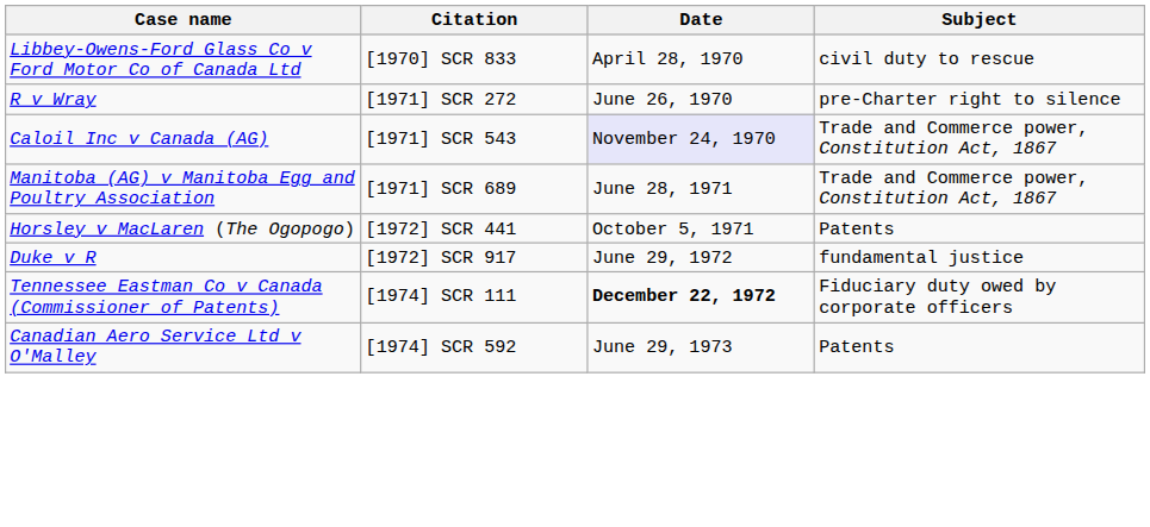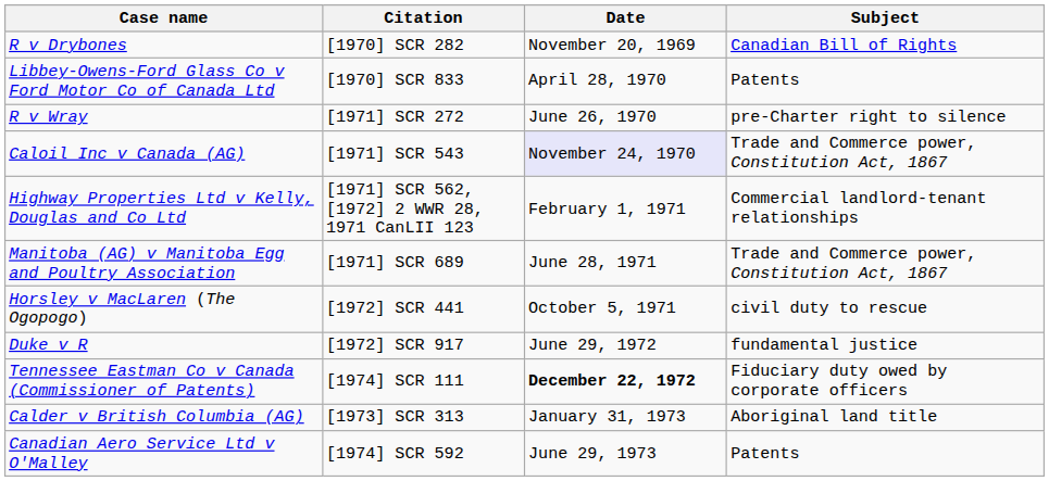+ row: R v Drybones | [1970] SCR 282 | November 20, 1969 | Canadian Bill of Rights
Libbey-Owens-Ford Glass Co v Ford Motor Co of Canada Ltd | Subject: civil duty to rescue -> Patents
+ row: Highway Properties Ltd v Kelly, Douglas and Co Ltd | [1971] SCR 562, [1972] 2 WWR 28, 1971 CanLII 123 | February 1, 1971 | Commercial landlord-tenant relationships
Horsley v MacLaren (The Ogopogo) | Subject: Patents -> civil duty to rescue
+ row: Calder v British Columbia (AG) | [1973] SCR 313 | January 31, 1973 | Aboriginal land title
